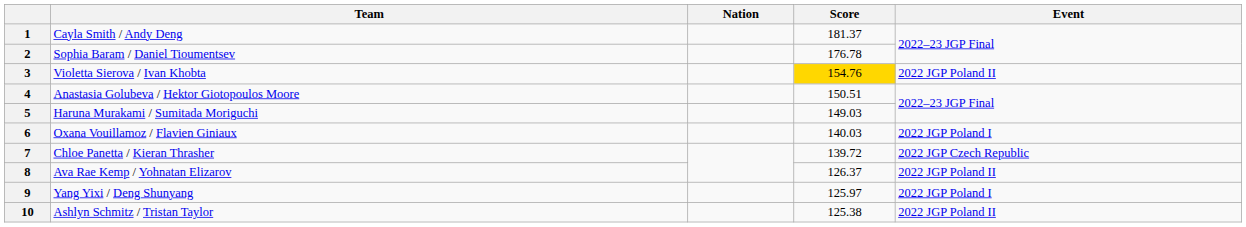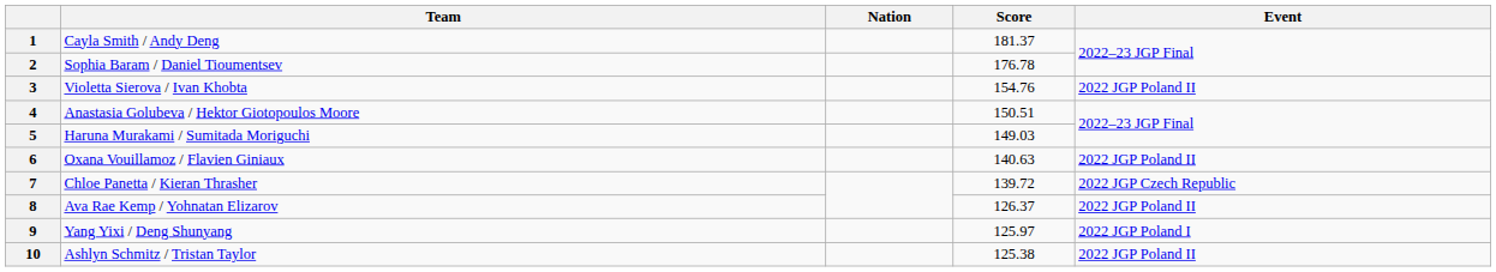3 | Score: gold background -> no background
6 | Score: 140.03 -> 140.63
6 | Event: 2022 JGP Poland I -> 2022 JGP Poland II
